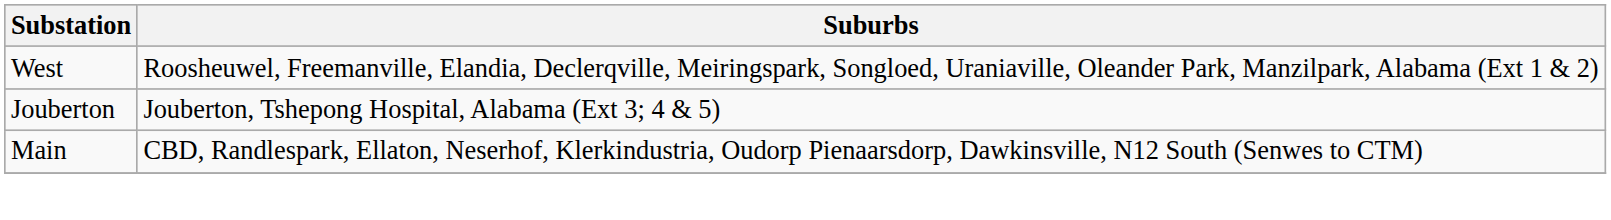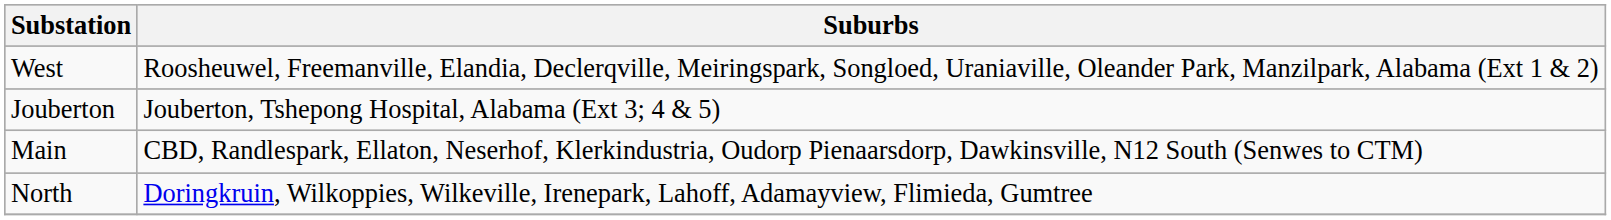+ row: North | Doringkruin, Wilkoppies, Wilkeville, Irenepark, Lahoff, Adamayview, Flimieda, Gumtree
